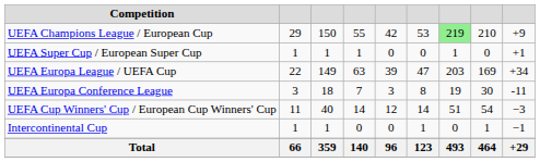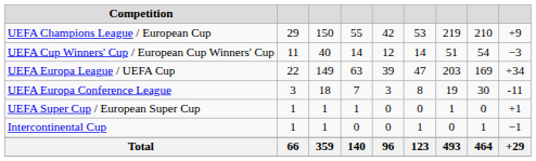UEFA Champions League / European Cup | column 7: lightgreen background -> no background
rows swapped: UEFA Super Cup / European Super Cup <-> UEFA Cup Winners' Cup / European Cup Winners' Cup
